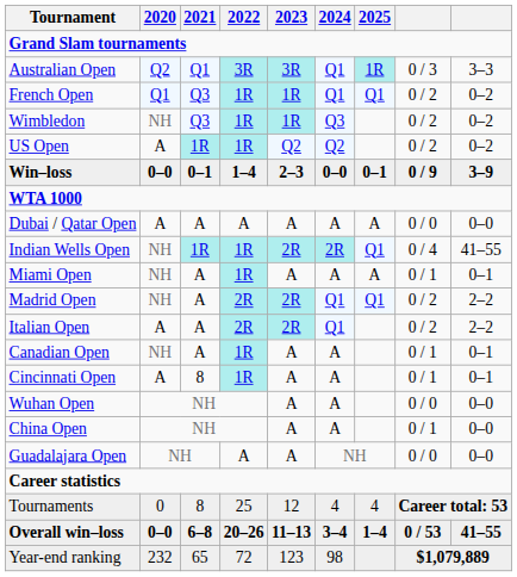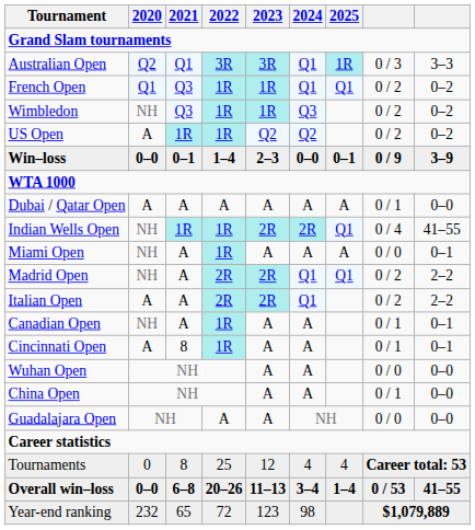Dubai / Qatar Open | column 8: 0 / 0 -> 0 / 1
Miami Open | column 8: 0 / 1 -> 0 / 0
